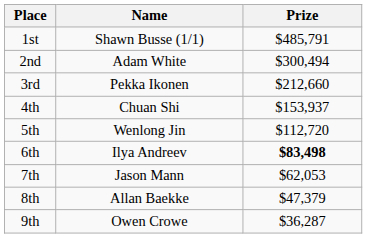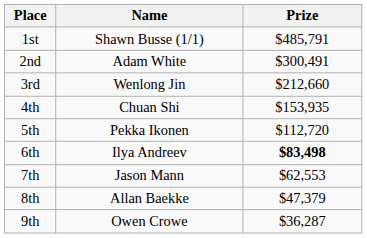2nd | Prize: $300,494 -> $300,491
3rd | Name: Pekka Ikonen -> Wenlong Jin
4th | Prize: $153,937 -> $153,935
5th | Name: Wenlong Jin -> Pekka Ikonen
7th | Prize: $62,053 -> $62,553
